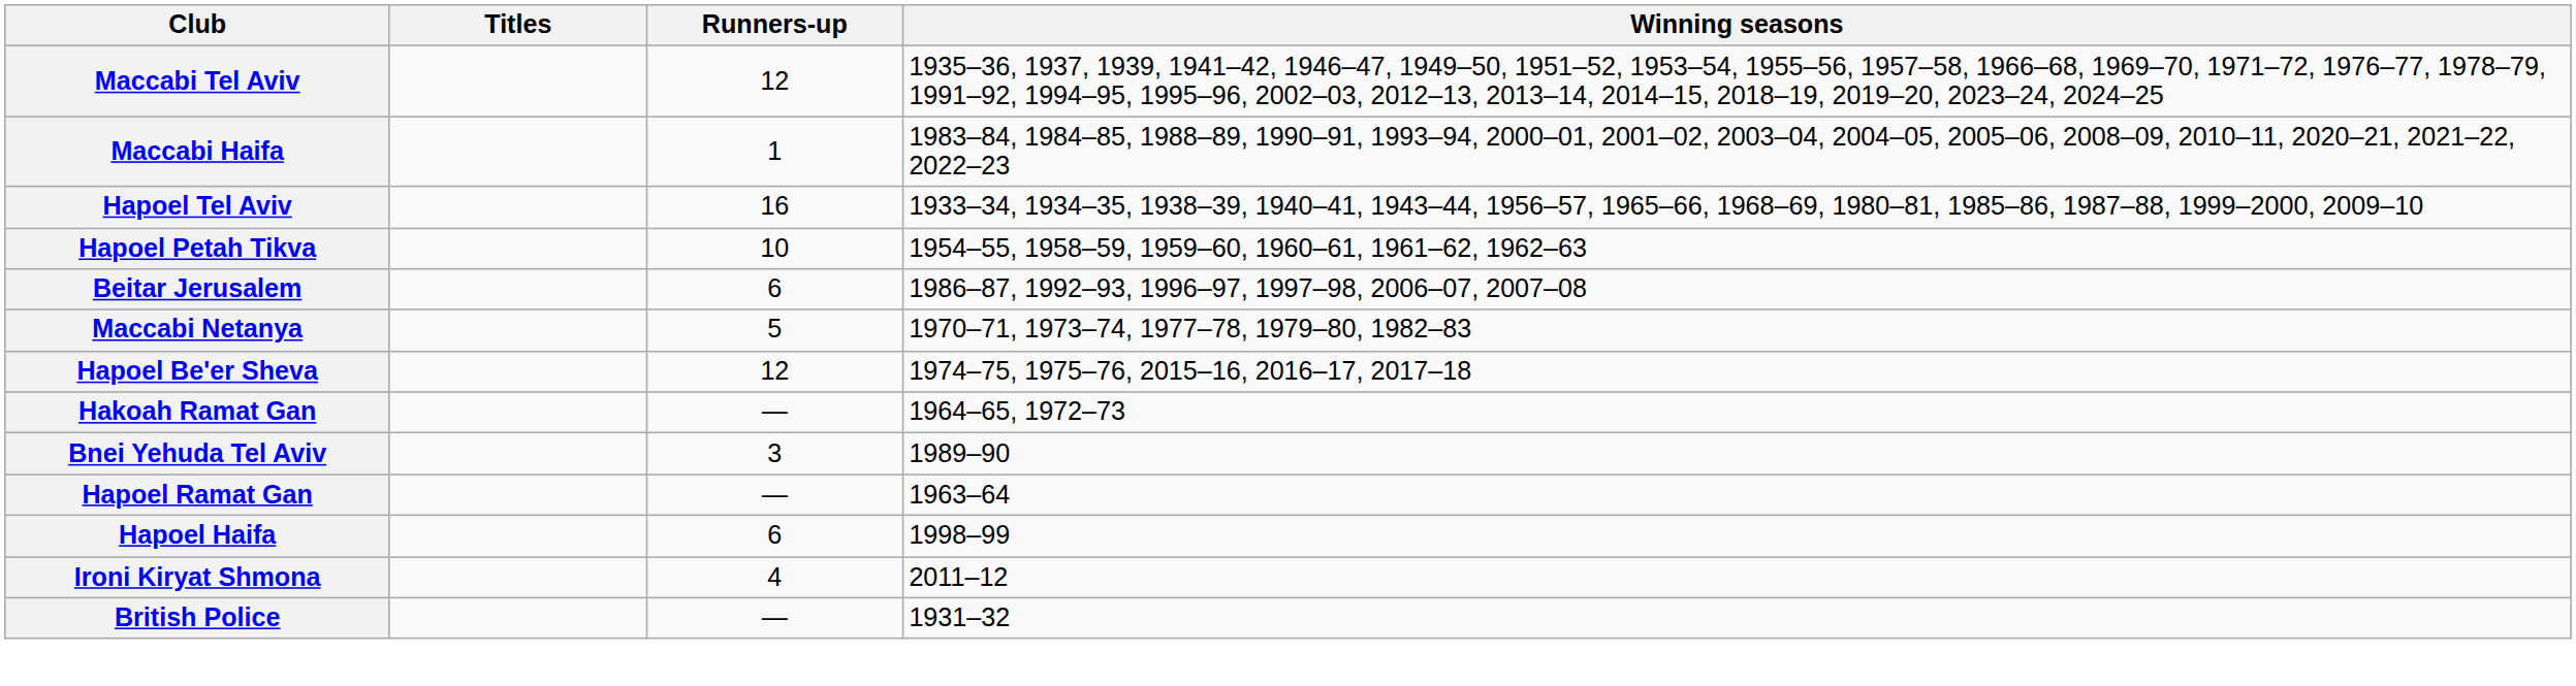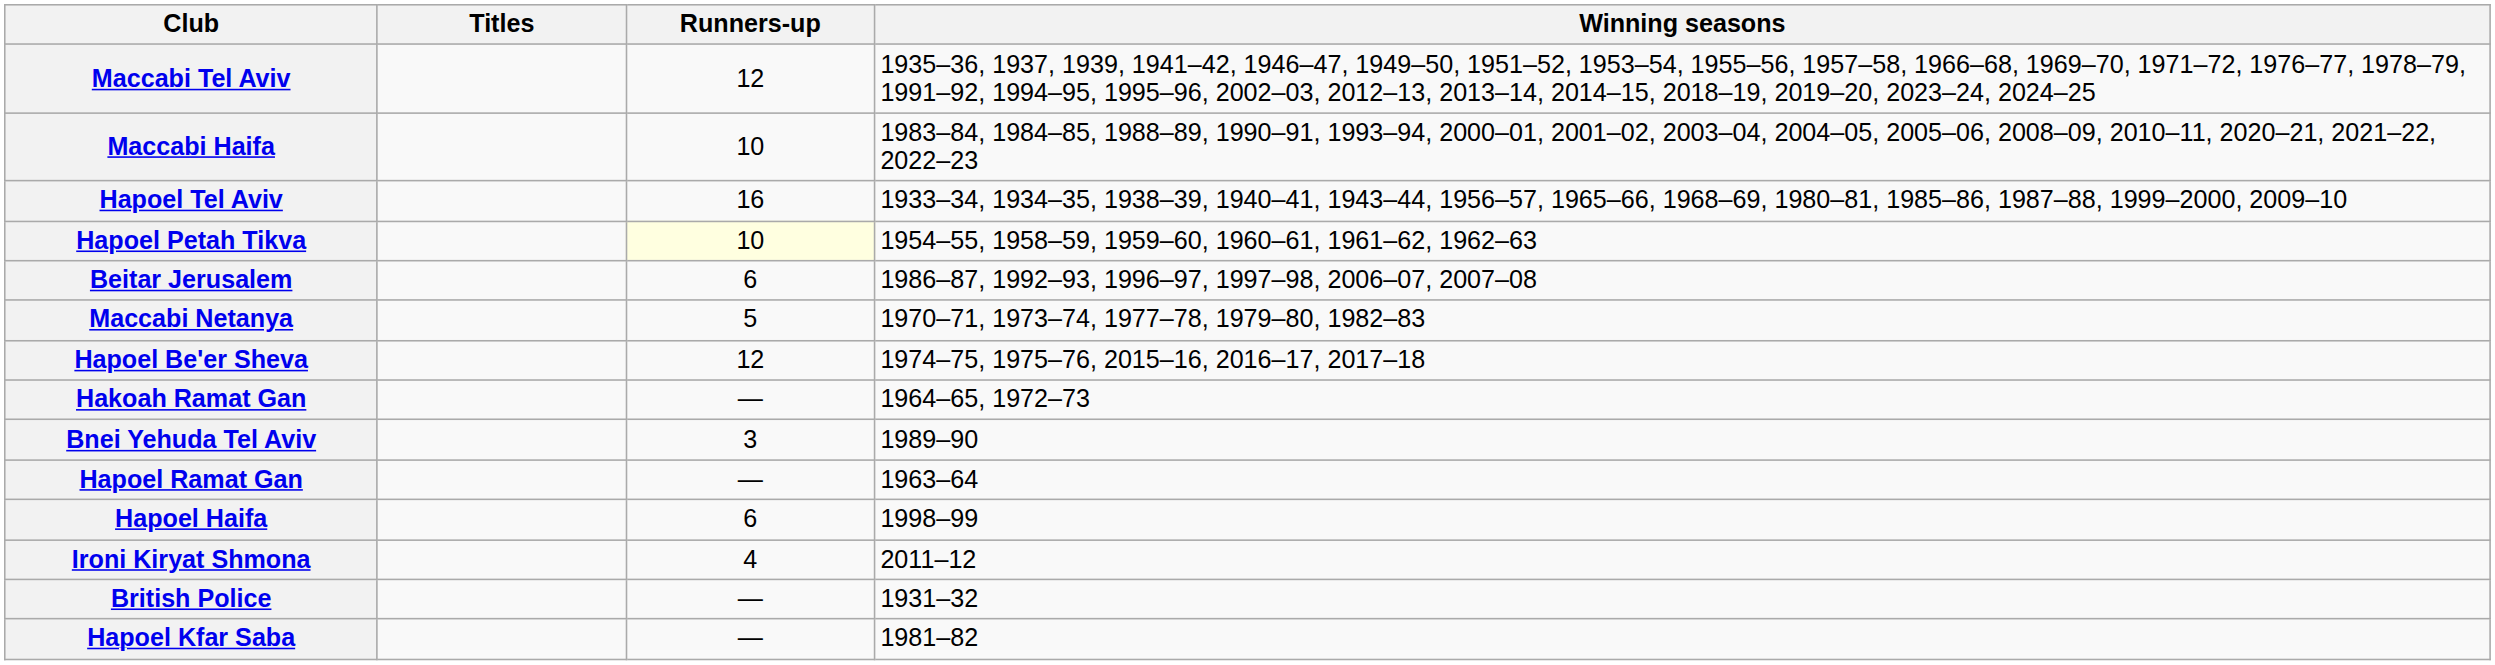Maccabi Haifa | Runners-up: 1 -> 10
Hapoel Petah Tikva | Runners-up: no background -> lightyellow background
+ row: Hapoel Kfar Saba | — | 1981–82
